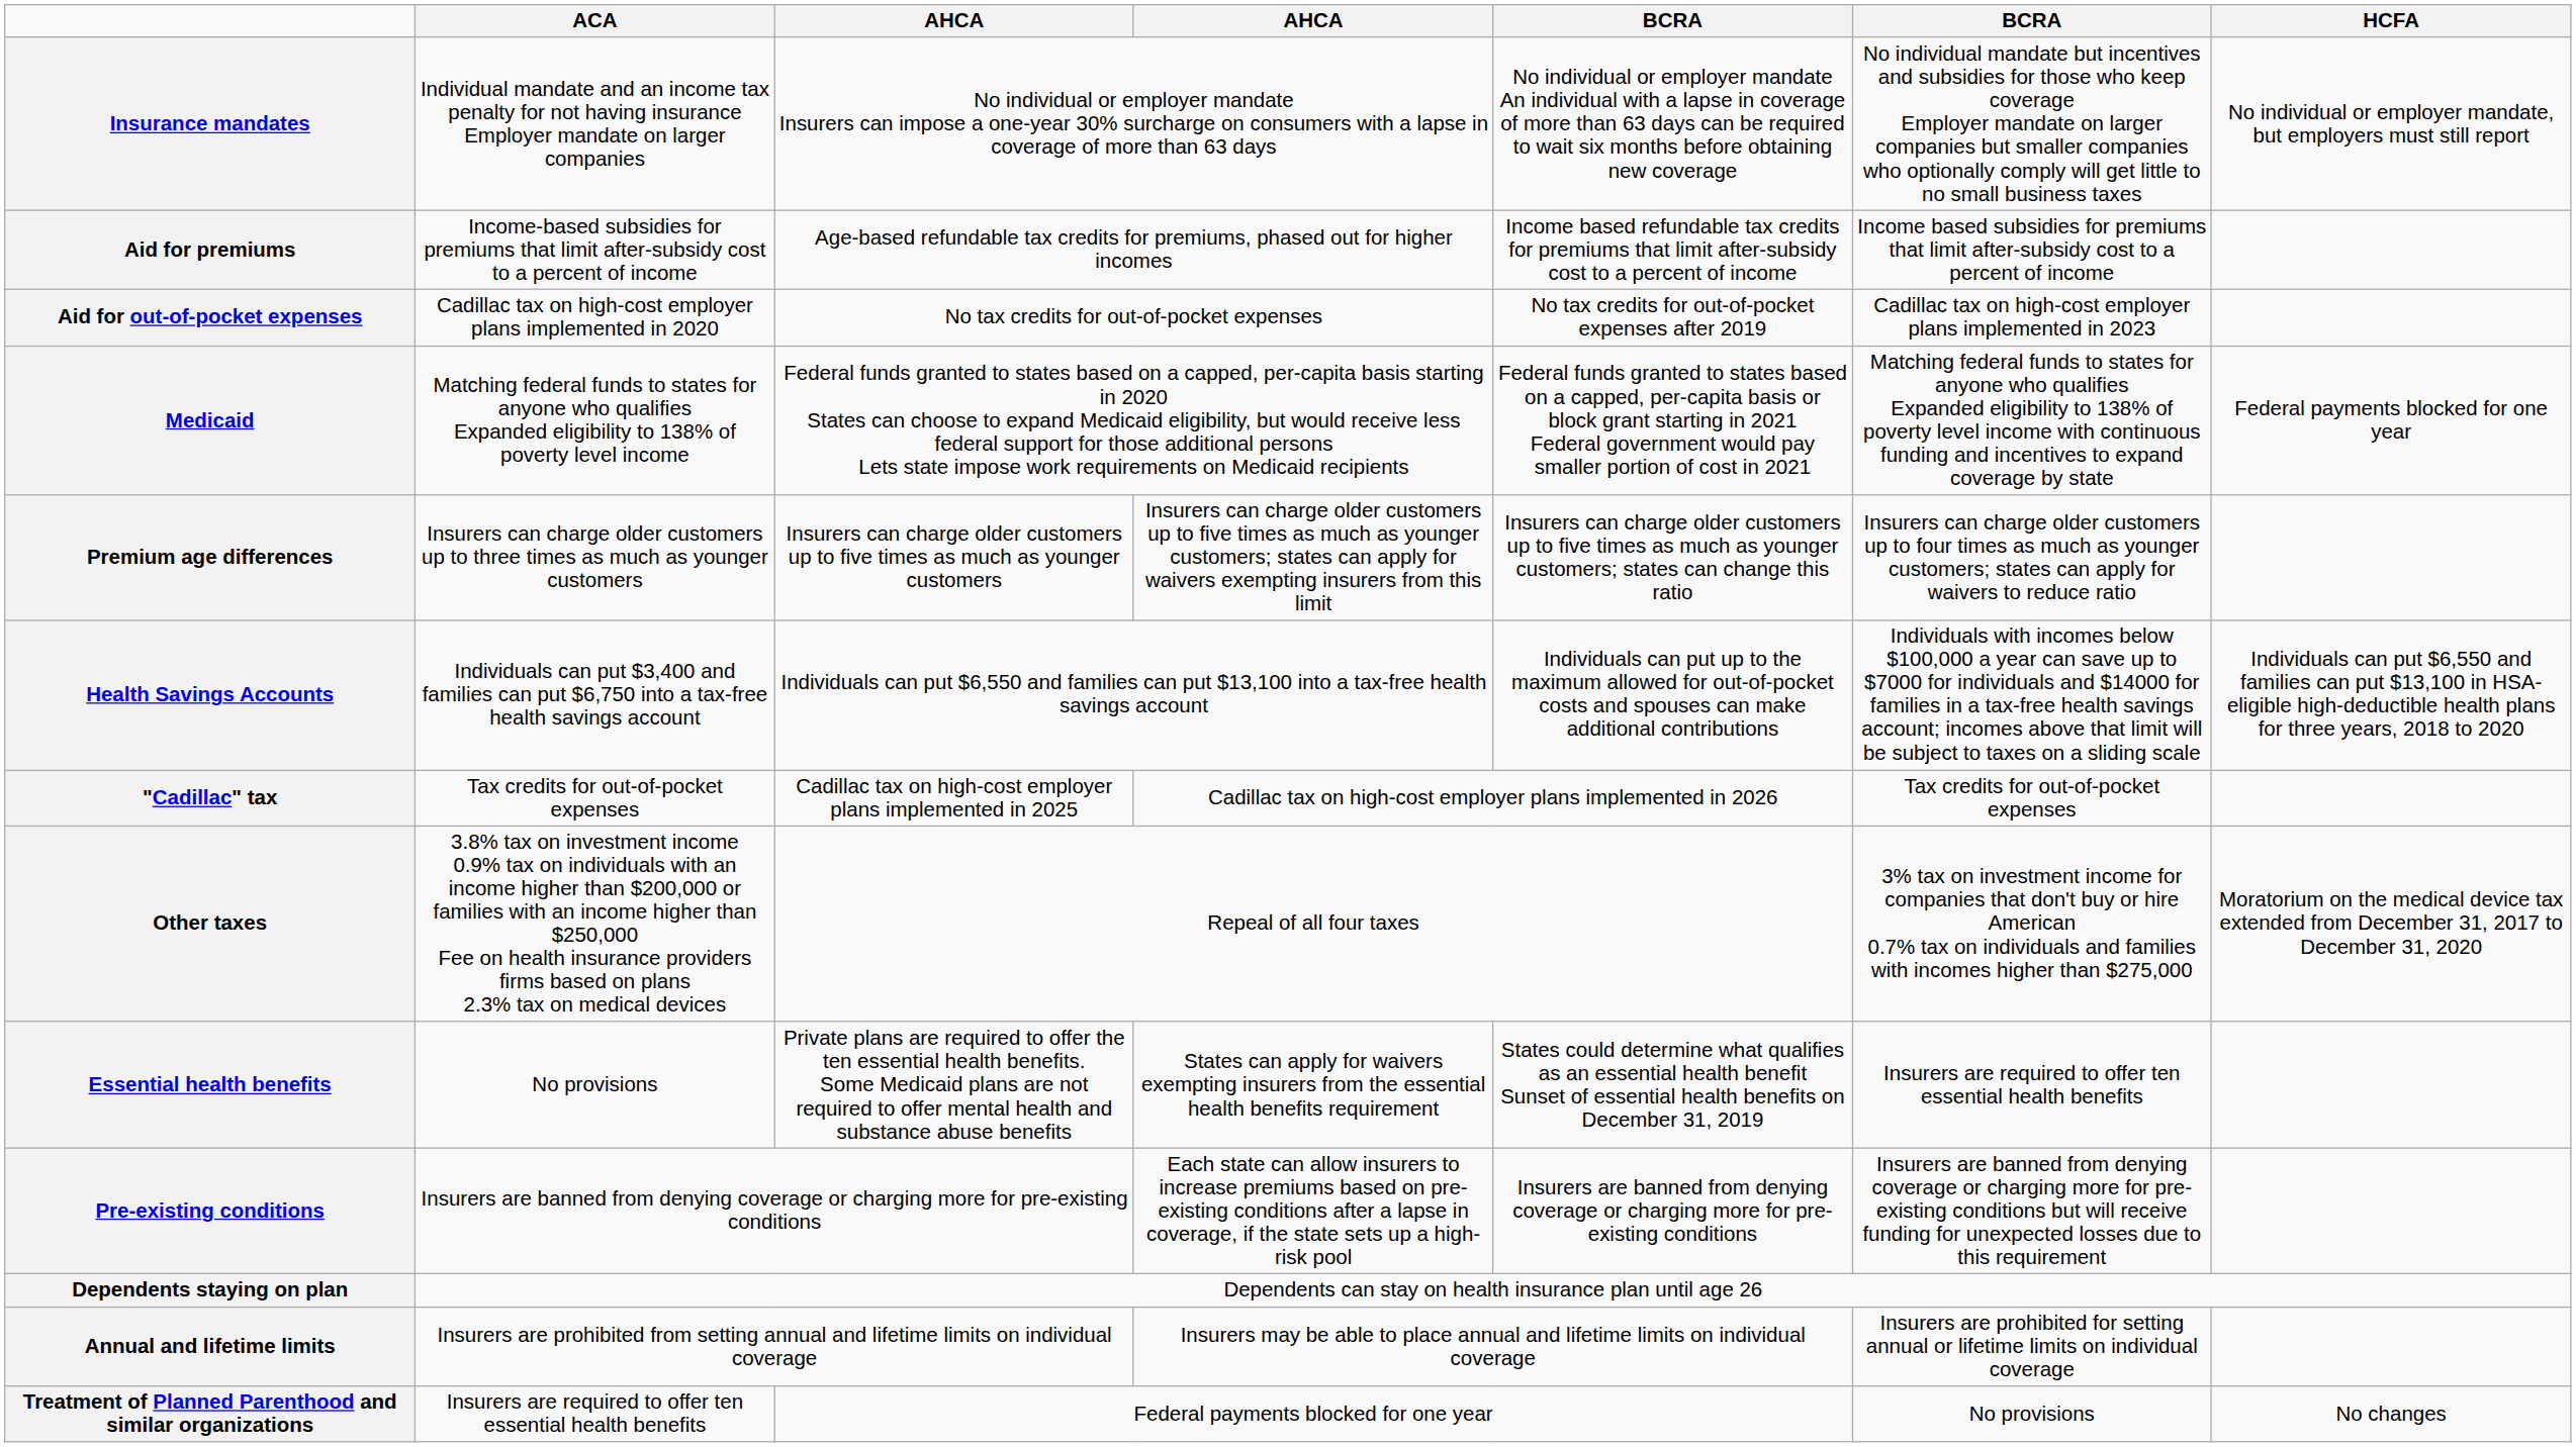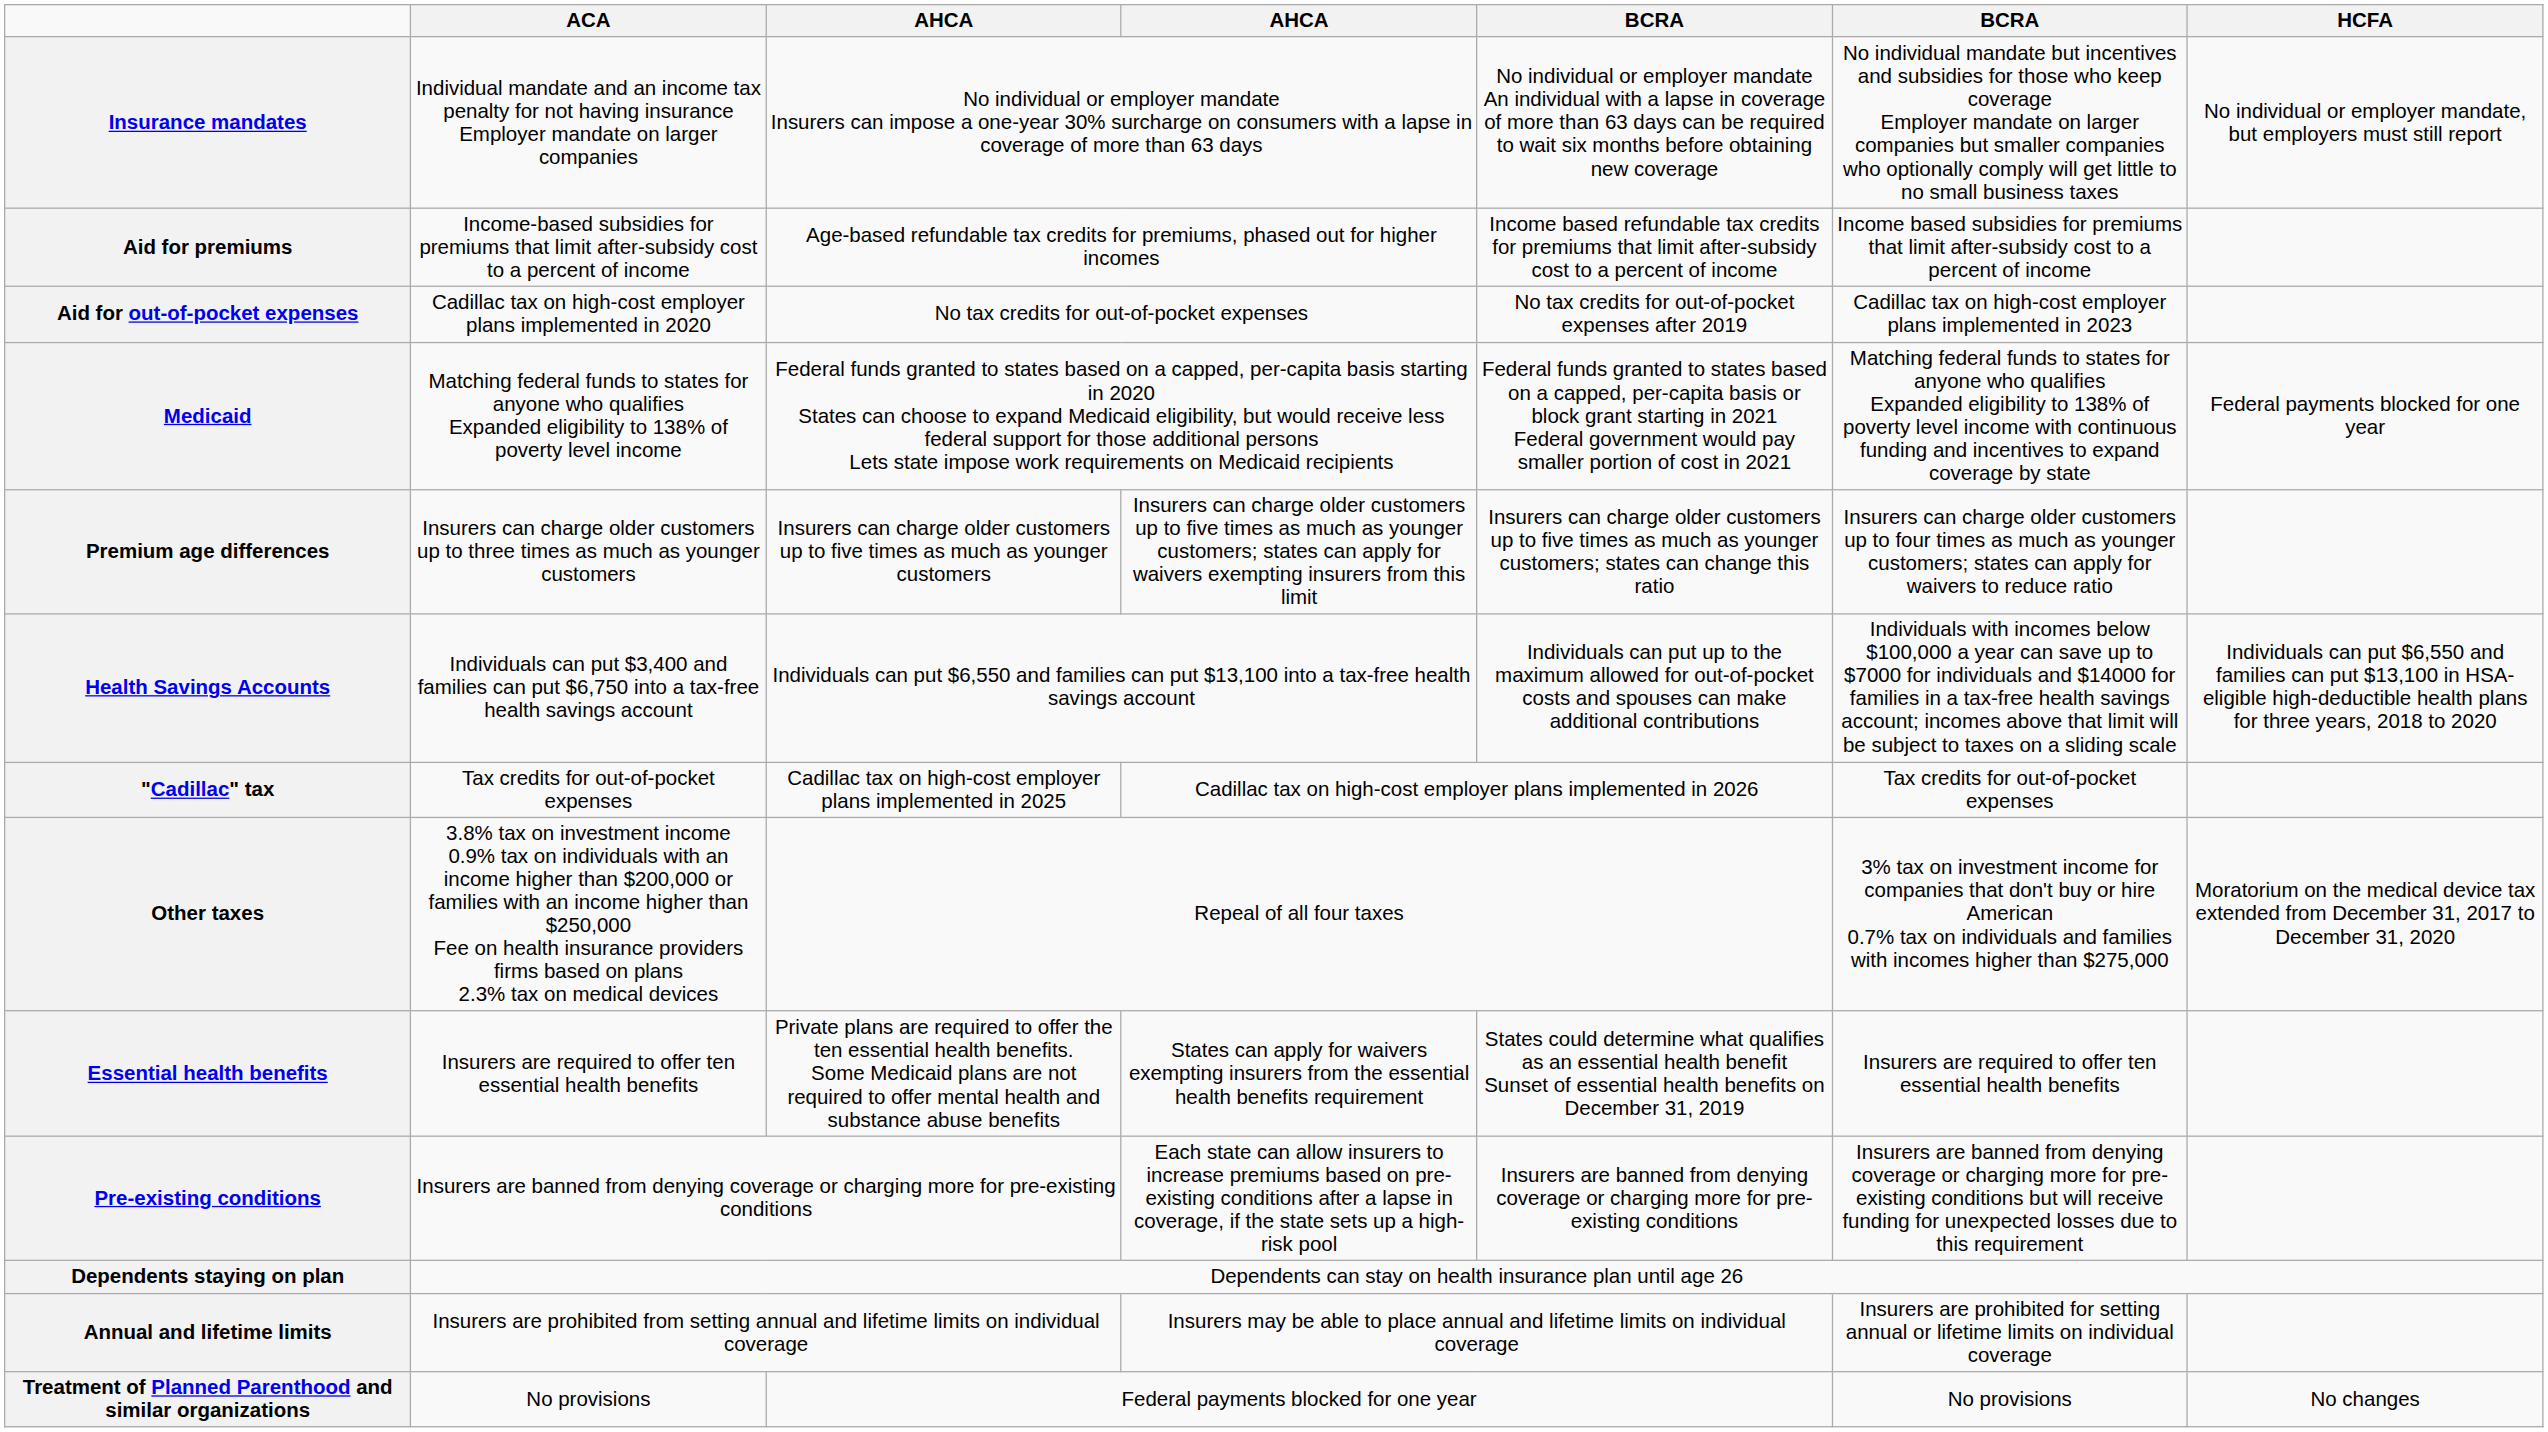Essential health benefits | ACA: No provisions -> Insurers are required to offer ten essential health benefits
Treatment of Planned Parenthood and similar organizations | ACA: Insurers are required to offer ten essential health benefits -> No provisions
